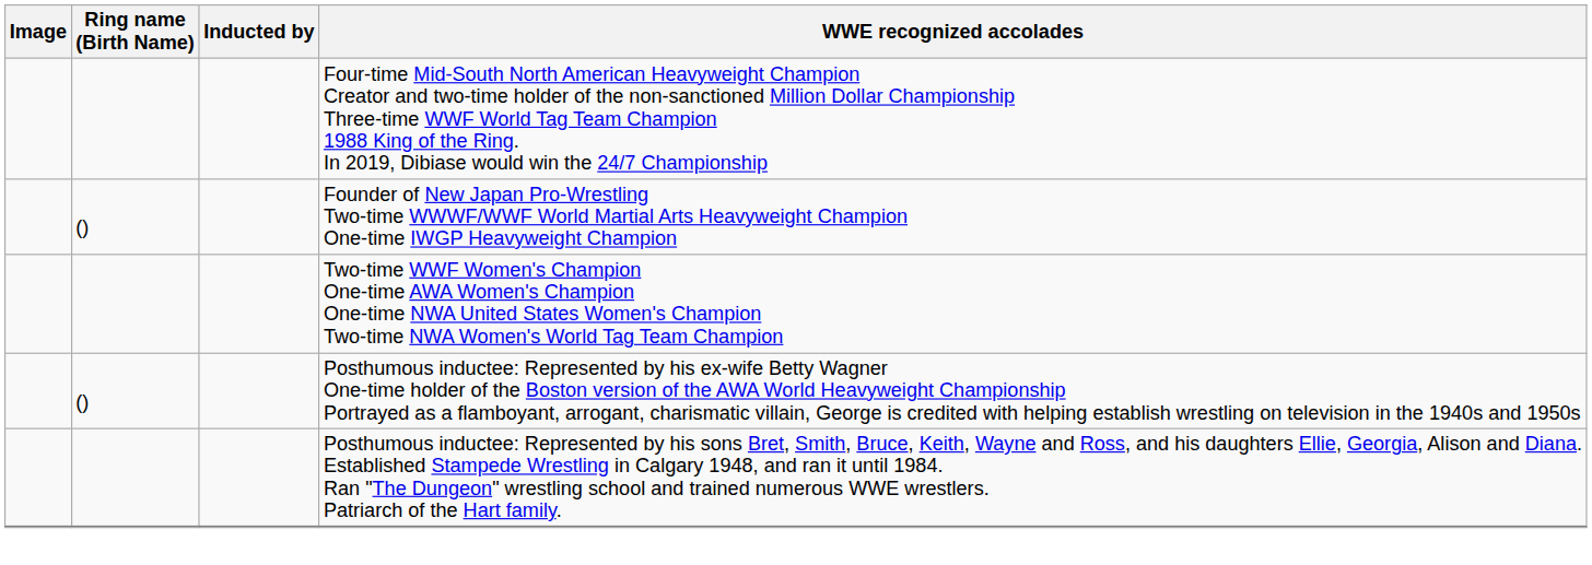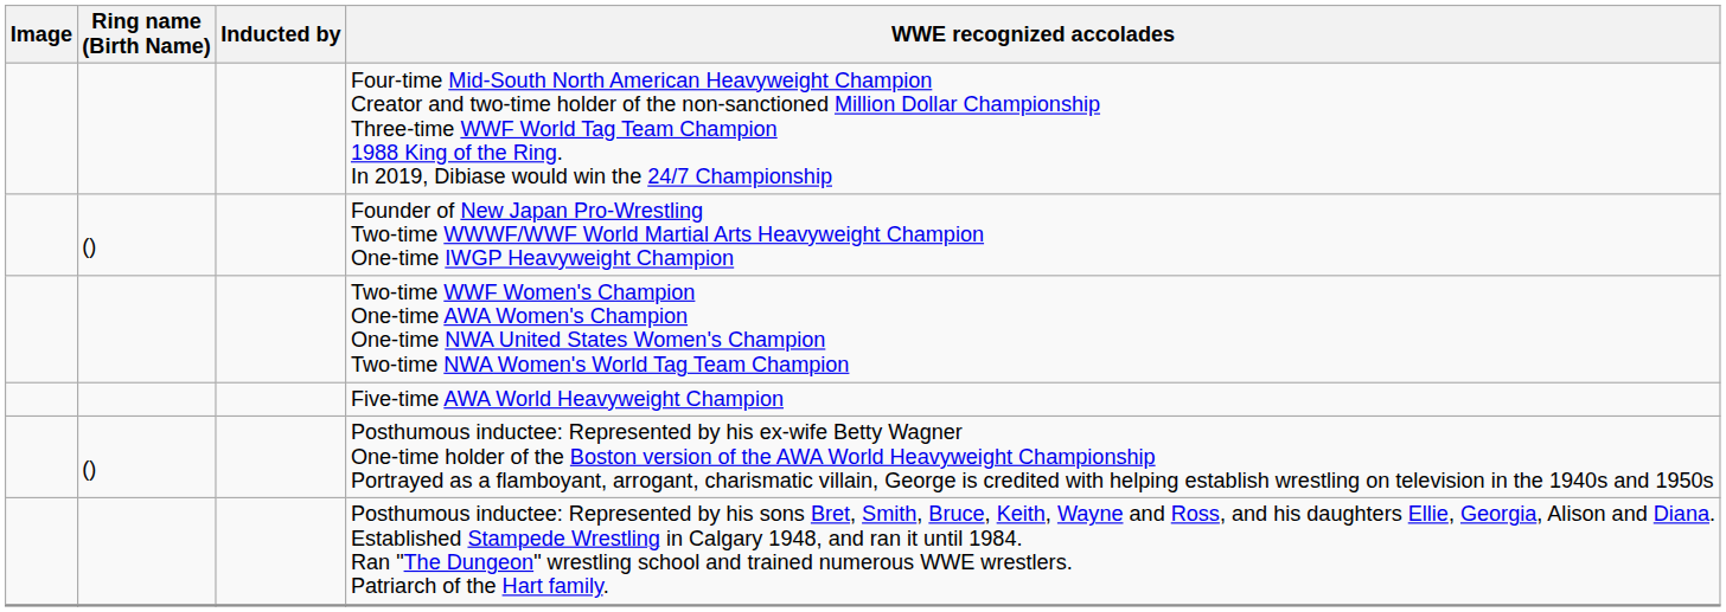+ row: Five-time AWA World Heavyweight Champion
